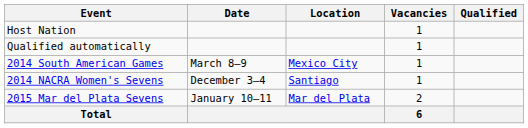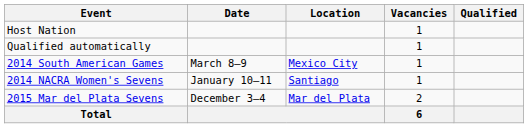2014 NACRA Women's Sevens | Date: December 3–4 -> January 10–11
2015 Mar del Plata Sevens | Date: January 10–11 -> December 3–4
